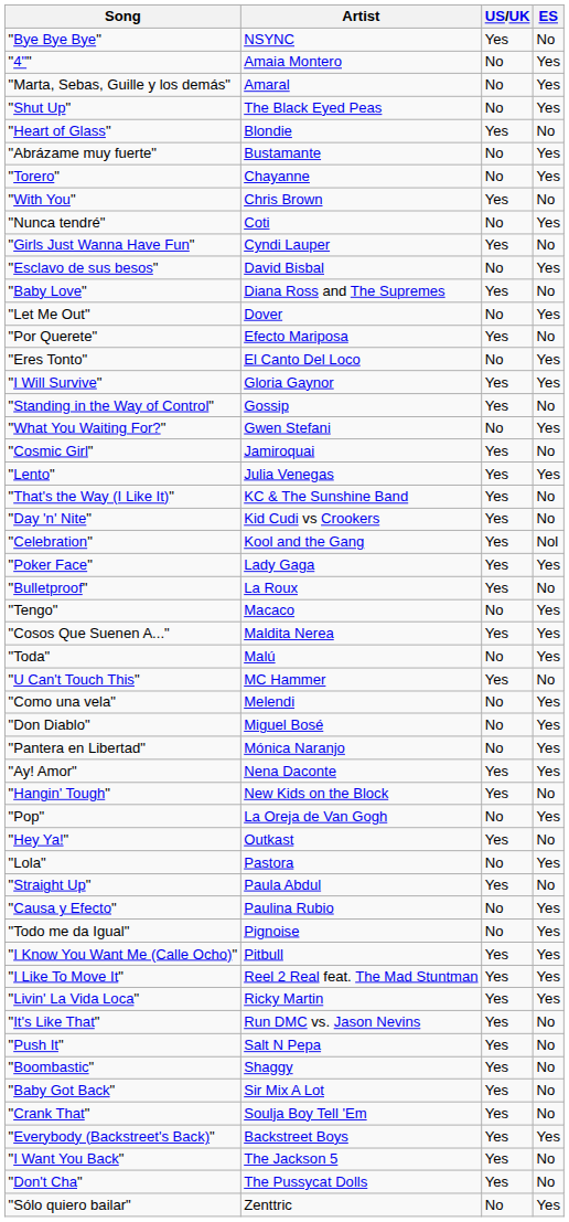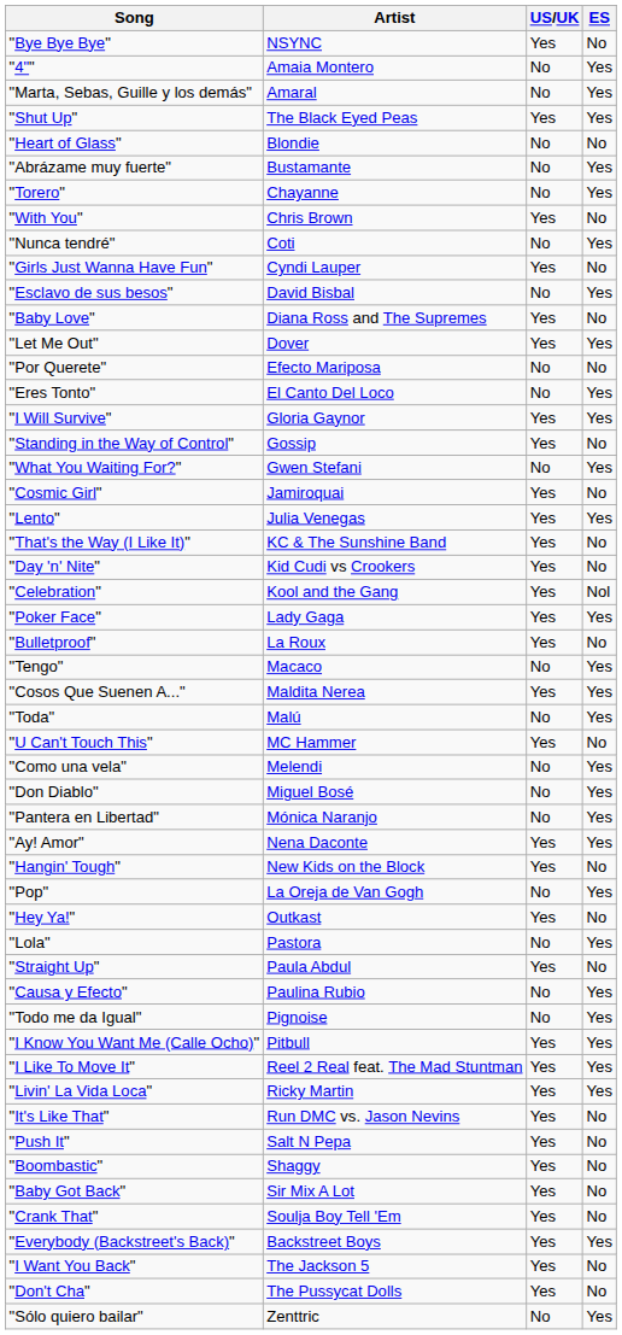"Shut Up" | US/UK: No -> Yes
"Heart of Glass" | US/UK: Yes -> No
"Let Me Out" | US/UK: No -> Yes
"Por Querete" | US/UK: Yes -> No
